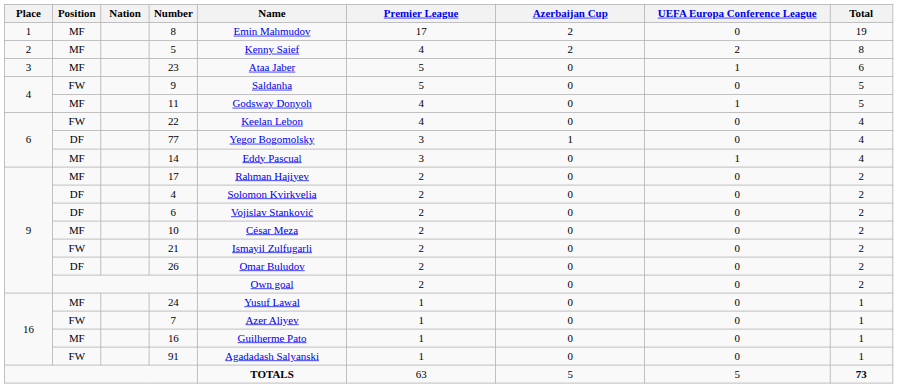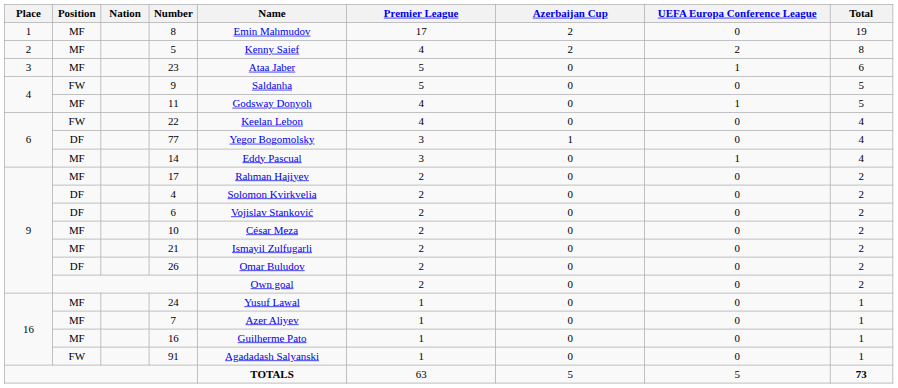21 | Position: FW -> MF
7 | Position: FW -> MF
